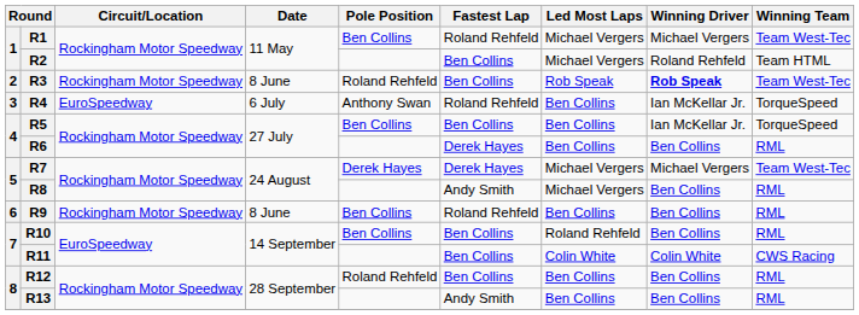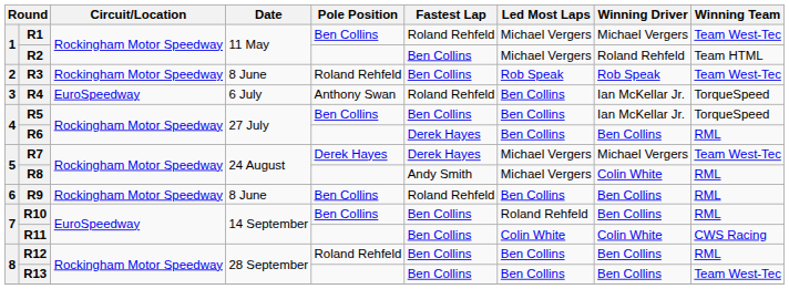R3 | Winning Driver: bold -> normal
R8 | Winning Driver: Ben Collins -> Colin White
R13 | Fastest Lap: Andy Smith -> Ben Collins
R13 | Winning Team: RML -> Team West-Tec
